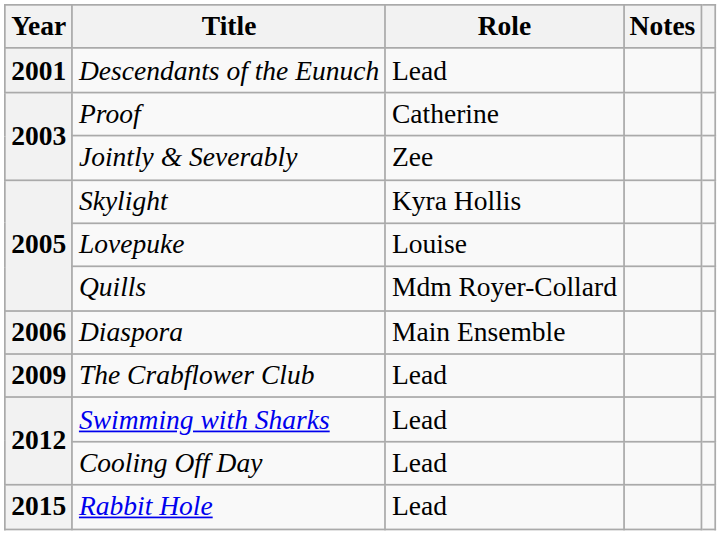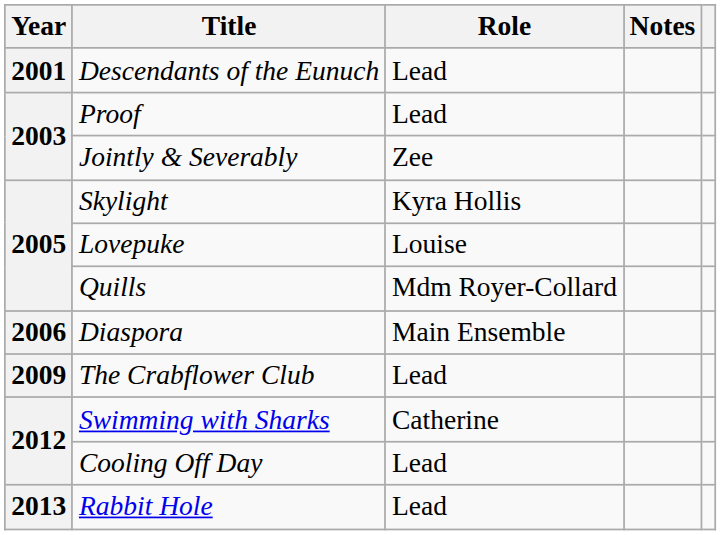Proof | Role: Catherine -> Lead
Swimming with Sharks | Role: Lead -> Catherine
Rabbit Hole | Year: 2015 -> 2013
